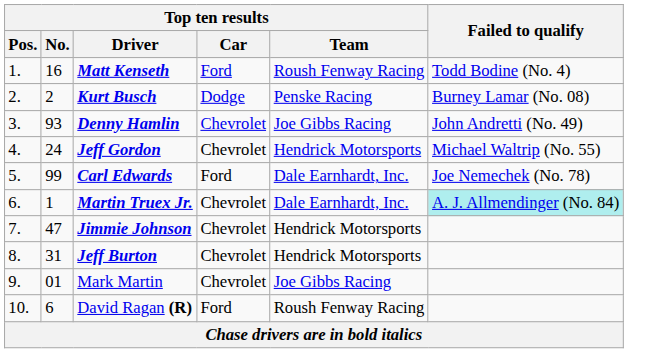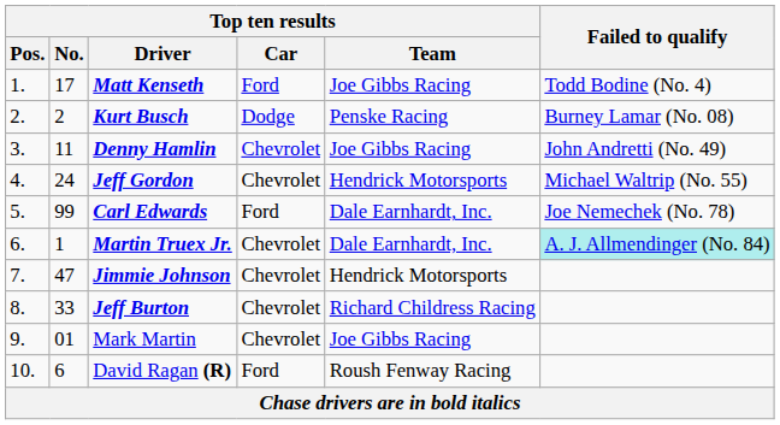Matt Kenseth | Top ten results / No.: 16 -> 17
Matt Kenseth | Top ten results / Team: Roush Fenway Racing -> Joe Gibbs Racing
Denny Hamlin | Top ten results / No.: 93 -> 11
Jeff Burton | Top ten results / No.: 31 -> 33
Jeff Burton | Top ten results / Team: Hendrick Motorsports -> Richard Childress Racing
